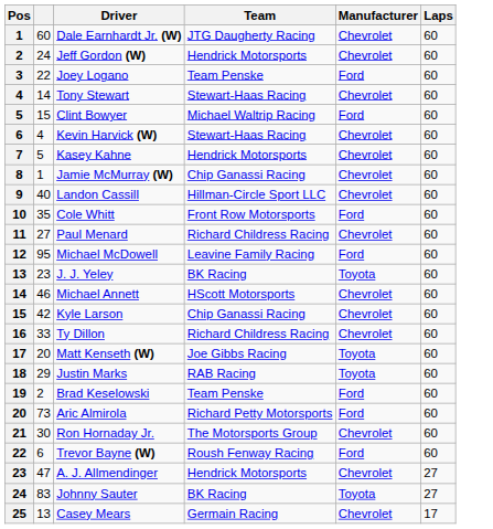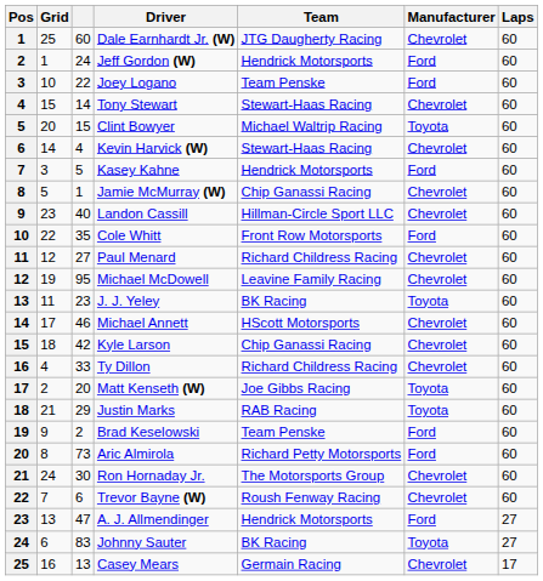+ column: Grid | 25 | 1 | 10 | 15 | 20 | 14 | 3 | 5 | 23 | 22 | 12 | 19 | 11 | 17 | 18 | 4 | 2 | 21 | 9 | 8 | 24 | 7 | 13 | 6 | 16
Jeff Gordon (W) | Manufacturer: Chevrolet -> Ford
Clint Bowyer | Manufacturer: Ford -> Toyota
Kasey Kahne | Manufacturer: Chevrolet -> Ford
Michael McDowell | Manufacturer: Ford -> Chevrolet
Trevor Bayne (W) | Manufacturer: Ford -> Chevrolet
A. J. Allmendinger | Manufacturer: Chevrolet -> Ford
